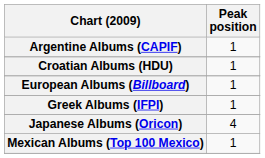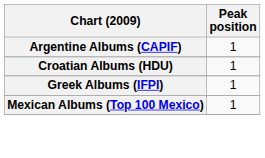- row: European Albums (Billboard) | 1
- row: Japanese Albums (Oricon) | 4
